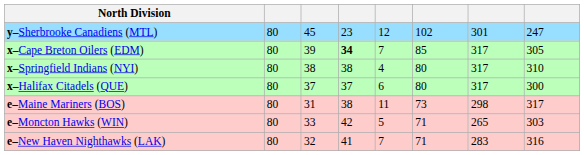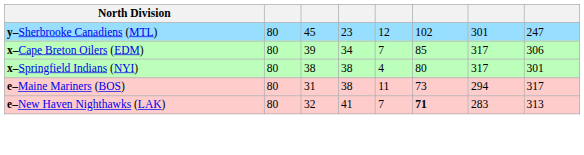x–Cape Breton Oilers (EDM) | column 4: bold -> normal
x–Cape Breton Oilers (EDM) | column 8: 305 -> 306
x–Springfield Indians (NYI) | column 8: 310 -> 301
- row: x–Halifax Citadels (QUE) | 80 | 37 | 37 | 6 | 80 | 317 | 300
e–Maine Mariners (BOS) | column 7: 298 -> 294
- row: e–Moncton Hawks (WIN) | 80 | 33 | 42 | 5 | 71 | 265 | 303
e–New Haven Nighthawks (LAK) | column 6: normal -> bold
e–New Haven Nighthawks (LAK) | column 8: 316 -> 313
